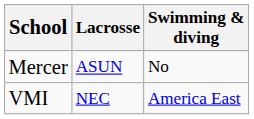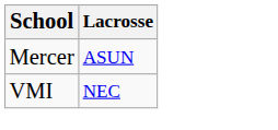- column: Swimming & diving | No | America East
